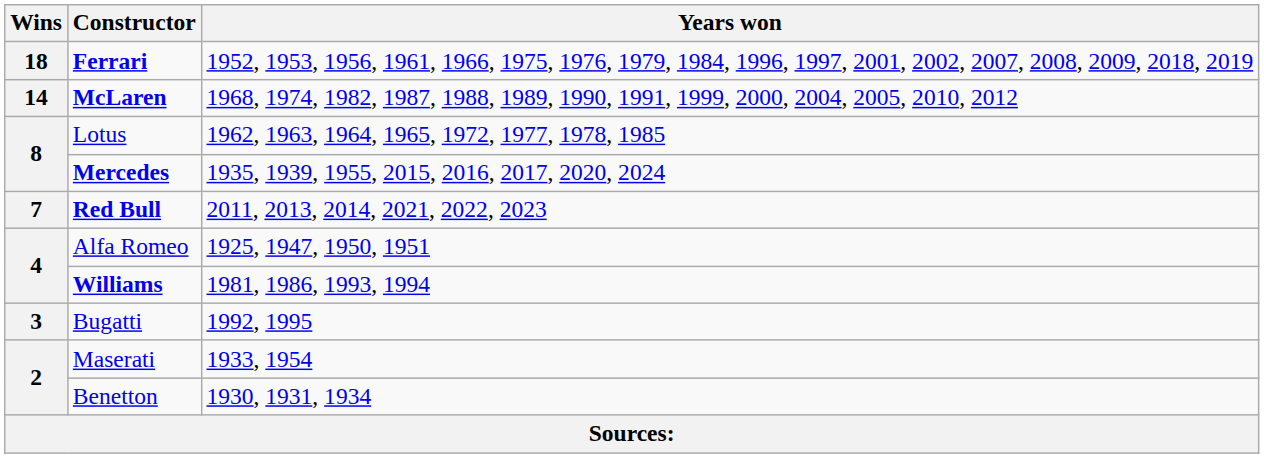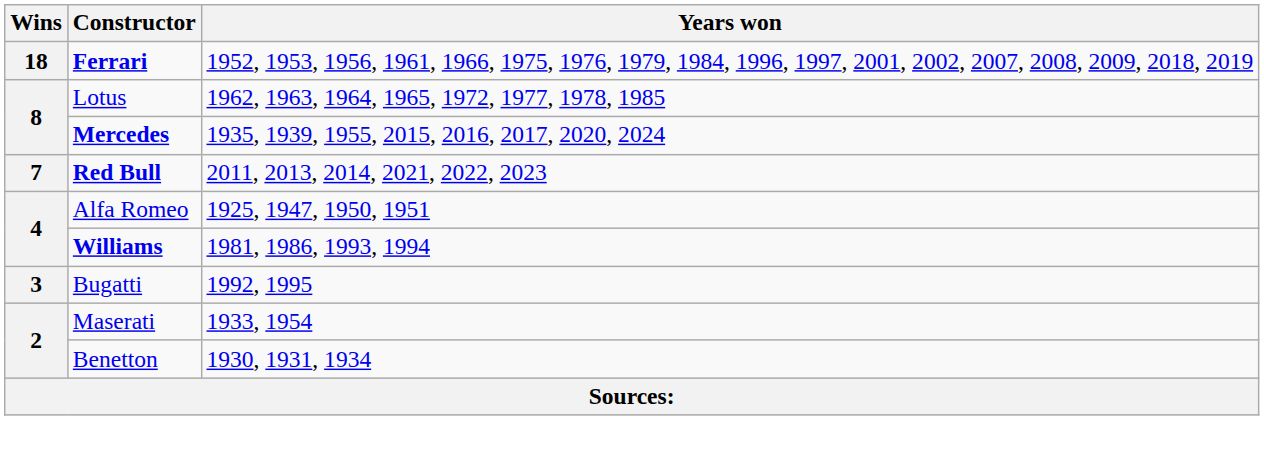- row: 14 | McLaren | 1968, 1974, 1982, 1987, 1988, 1989, 1990, 1991, 1999, 2000, 2004, 2005, 2010, 2012
